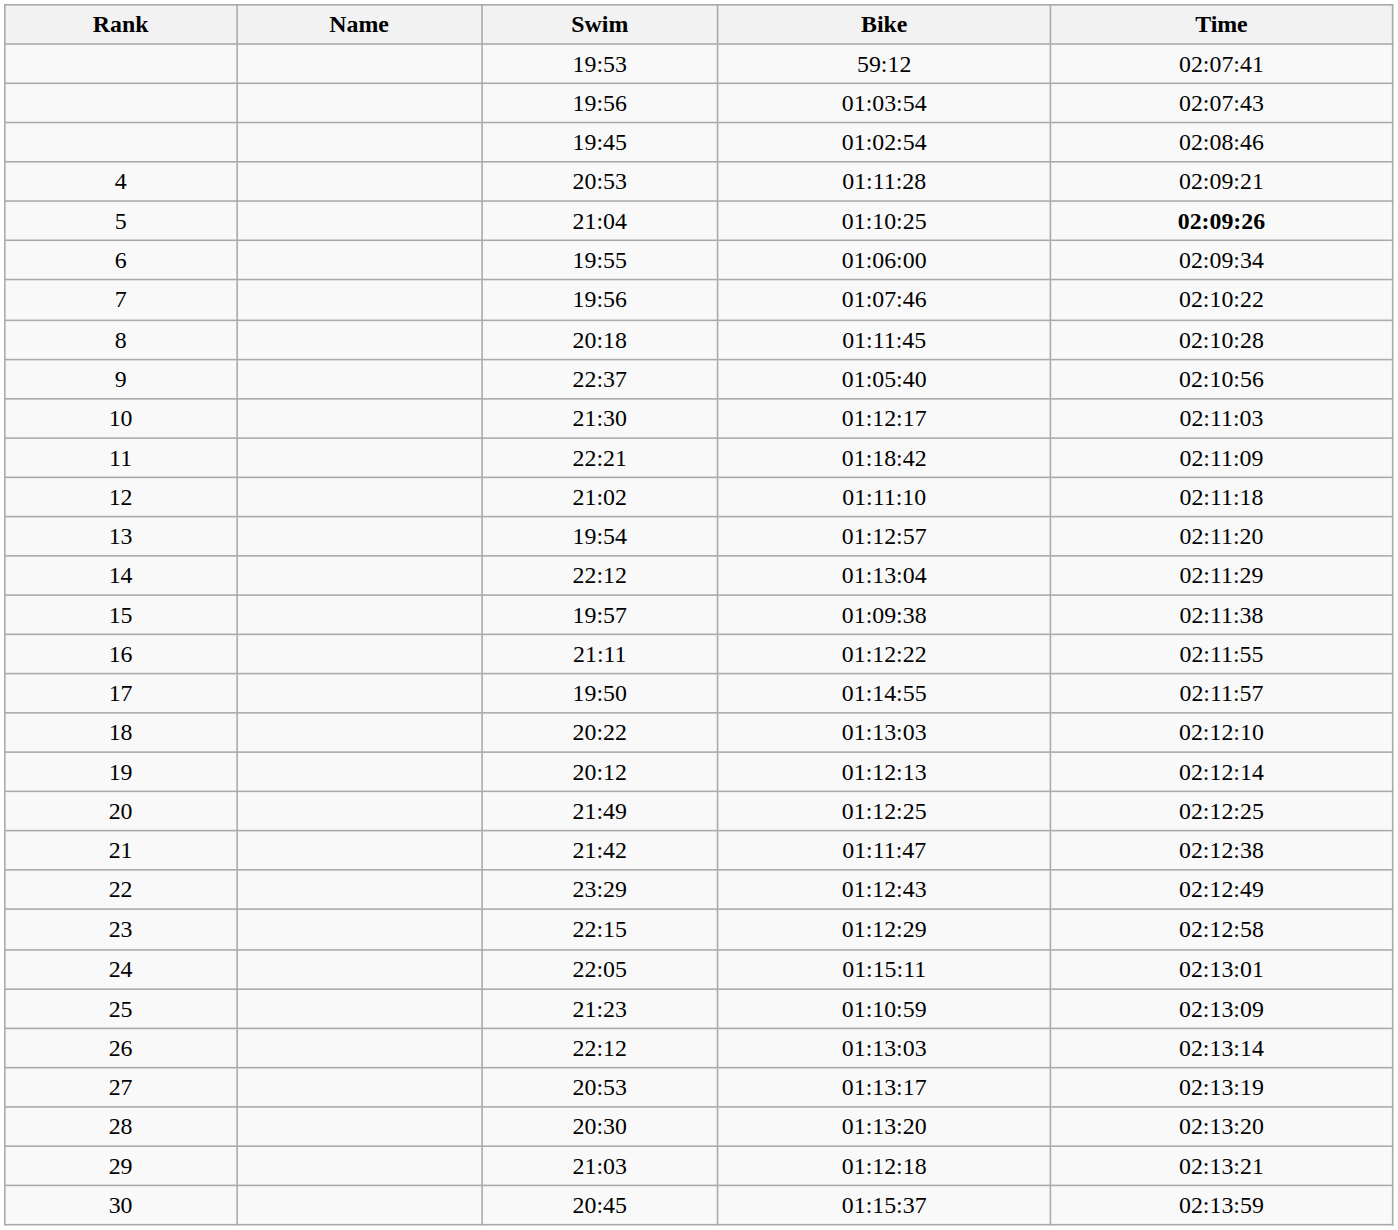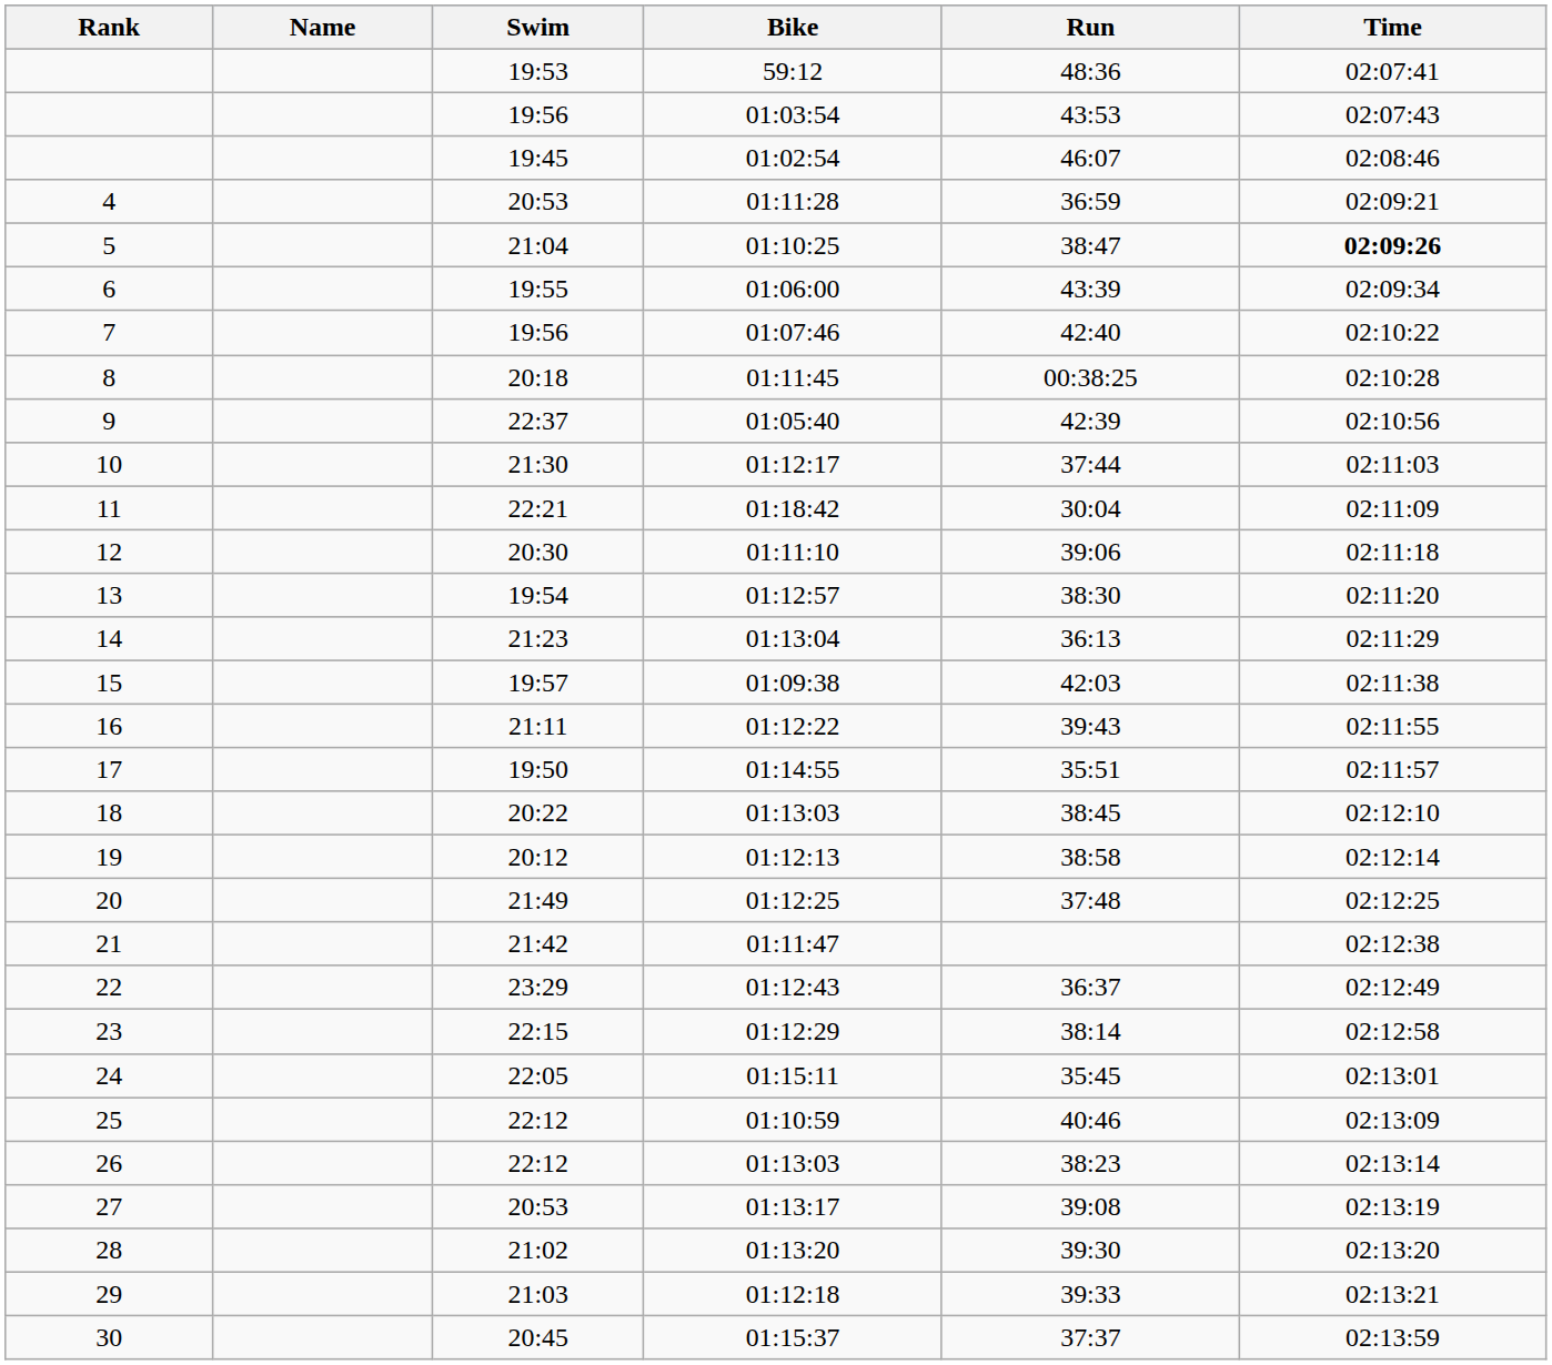+ column: Run | 48:36 | 43:53 | 46:07 | 36:59 | 38:47 | 43:39 | 42:40 | 00:38:25 | 42:39 | 37:44 | 30:04 | 39:06 | 38:30 | 36:13 | 42:03 | 39:43 | 35:51 | 38:45 | 38:58 | 37:48 | 36:37 | 38:14 | 35:45 | 40:46 | 38:23 | 39:08 | 39:30 | 39:33 | 37:37
01:11:10 | Swim: 21:02 -> 20:30
01:13:04 | Swim: 22:12 -> 21:23
01:10:59 | Swim: 21:23 -> 22:12
01:13:20 | Swim: 20:30 -> 21:02
